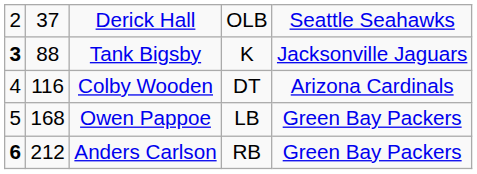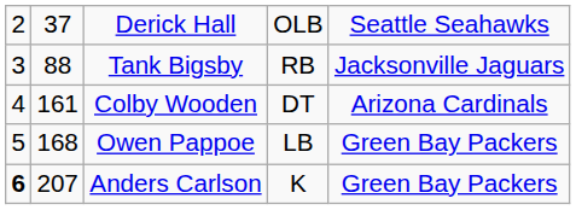Tank Bigsby | column 1: bold -> normal
Tank Bigsby | column 4: K -> RB
Colby Wooden | column 2: 116 -> 161
Anders Carlson | column 2: 212 -> 207
Anders Carlson | column 4: RB -> K
